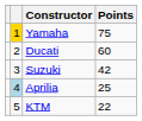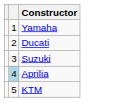- column: Points | 75 | 60 | 42 | 25 | 22
Yamaha | column 2: gold background -> no background
